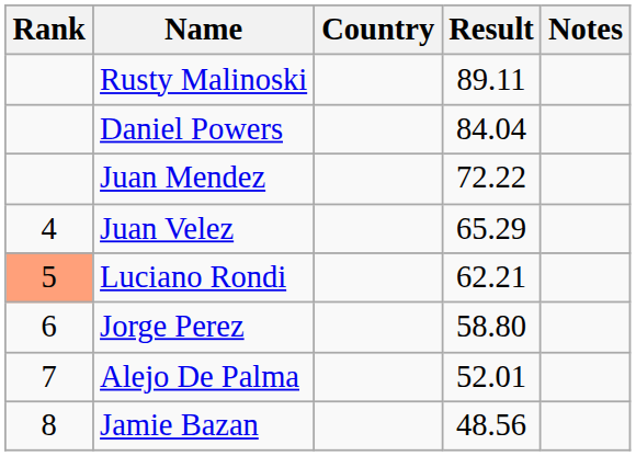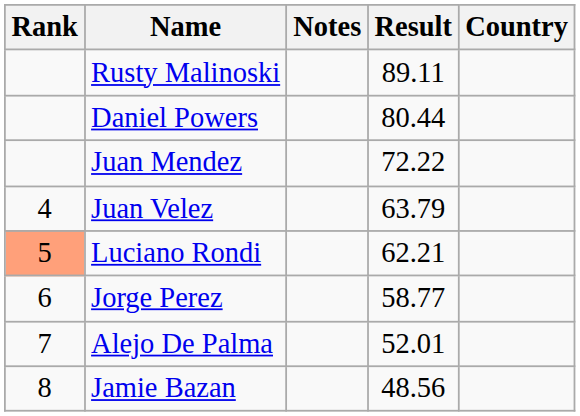columns swapped: Country <-> Notes
Daniel Powers | Result: 84.04 -> 80.44
Juan Velez | Result: 65.29 -> 63.79
Jorge Perez | Result: 58.80 -> 58.77
